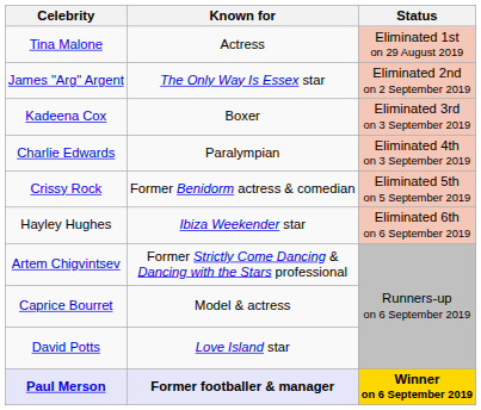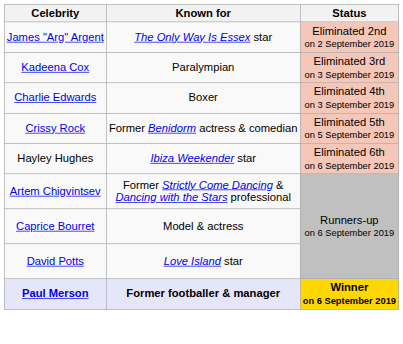- row: Tina Malone | Actress | Eliminated 1st on 29 August 2019
Kadeena Cox | Known for: Boxer -> Paralympian
Charlie Edwards | Known for: Paralympian -> Boxer
